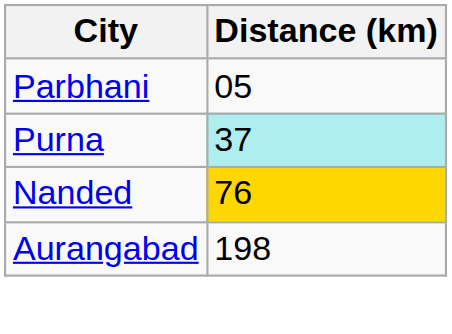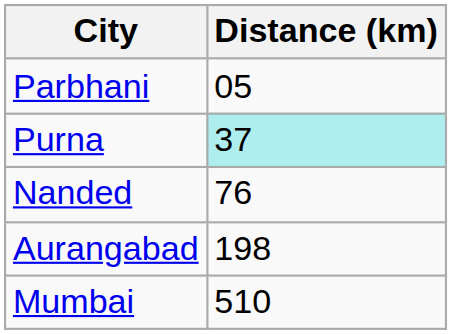Nanded | Distance (km): gold background -> no background
+ row: Mumbai | 510
